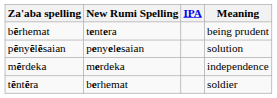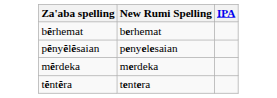- column: Meaning | being prudent | solution | independence | soldier
bĕrhemat | New Rumi Spelling: tentera -> berhemat
tĕntĕra | New Rumi Spelling: berhemat -> tentera
